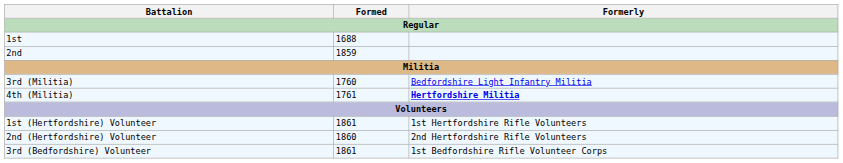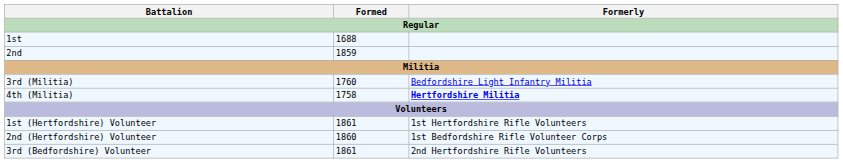4th (Militia) | Formed: 1761 -> 1758
2nd (Hertfordshire) Volunteer | Formerly: 2nd Hertfordshire Rifle Volunteers -> 1st Bedfordshire Rifle Volunteer Corps
3rd (Bedfordshire) Volunteer | Formerly: 1st Bedfordshire Rifle Volunteer Corps -> 2nd Hertfordshire Rifle Volunteers
